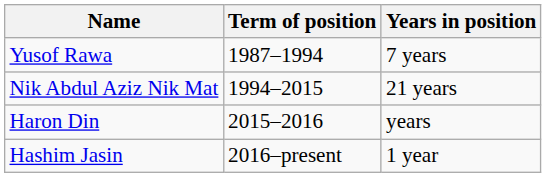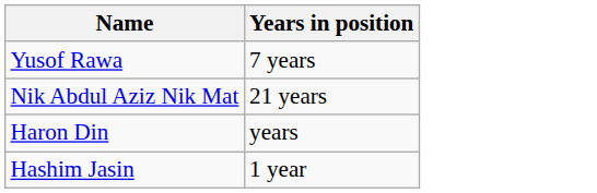- column: Term of position | 1987–1994 | 1994–2015 | 2015–2016 | 2016–present
